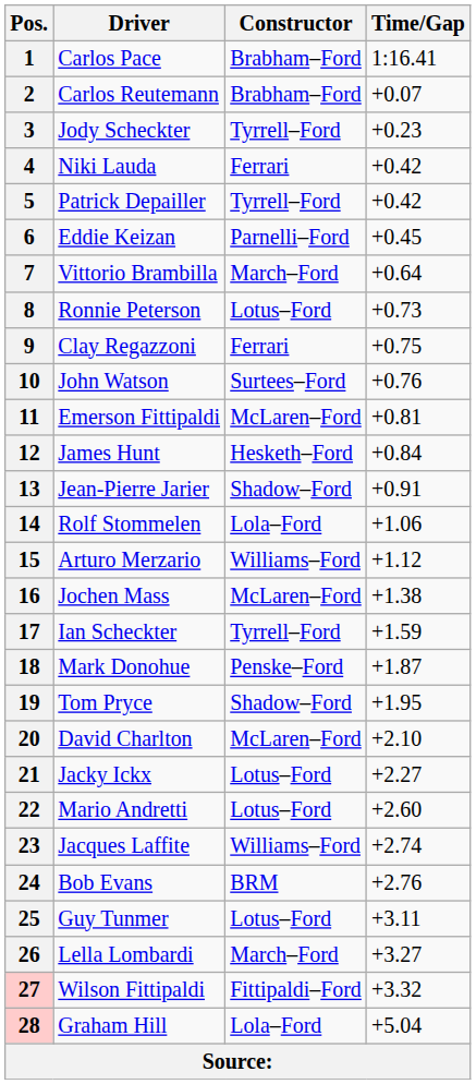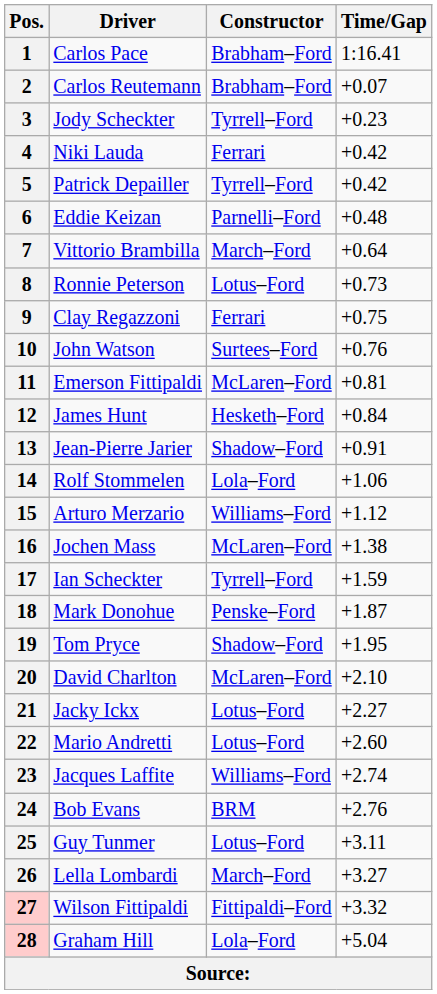6 | Time/Gap: +0.45 -> +0.48
